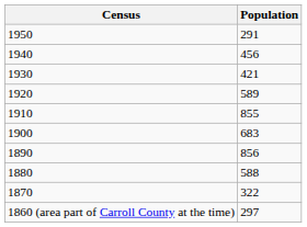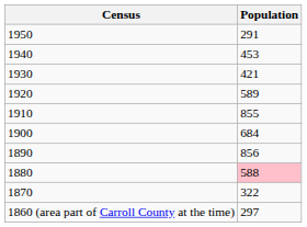1940 | Population: 456 -> 453
1900 | Population: 683 -> 684
1880 | Population: no background -> pink background
